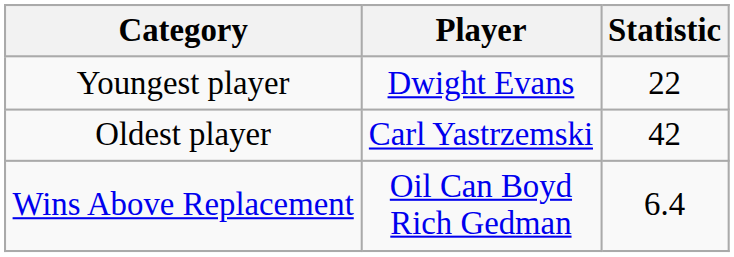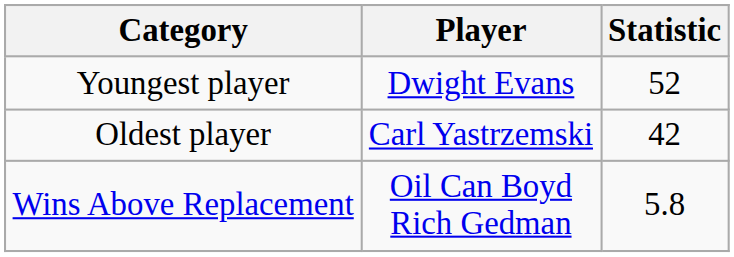Youngest player | Statistic: 22 -> 52
Wins Above Replacement | Statistic: 6.4 -> 5.8
